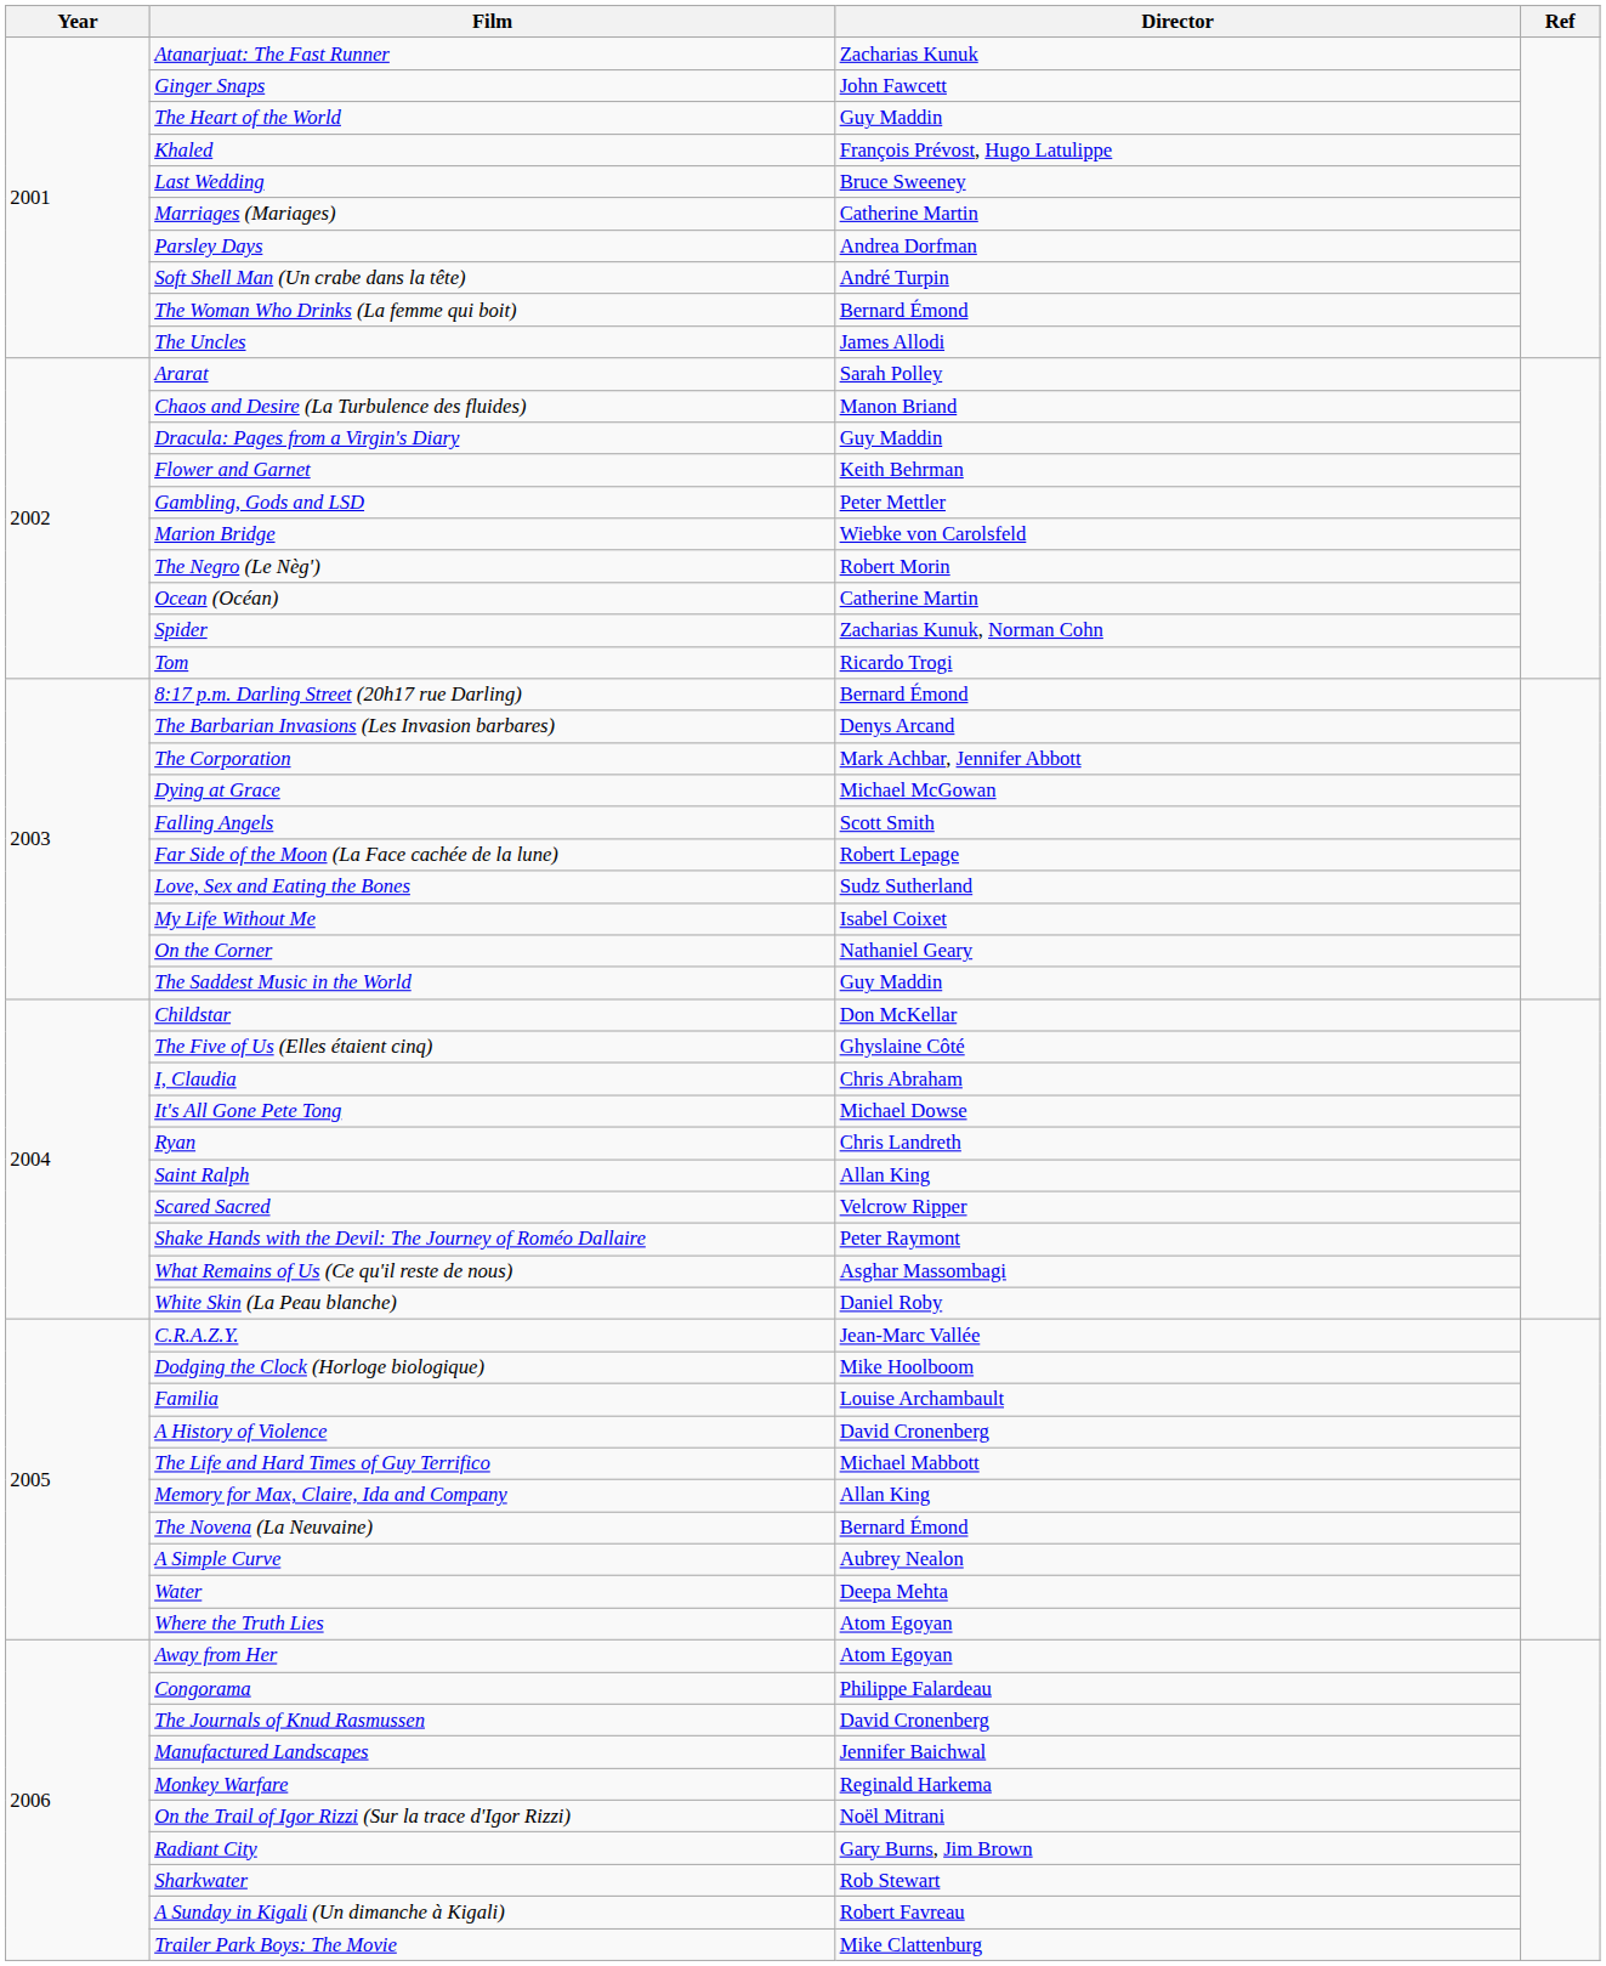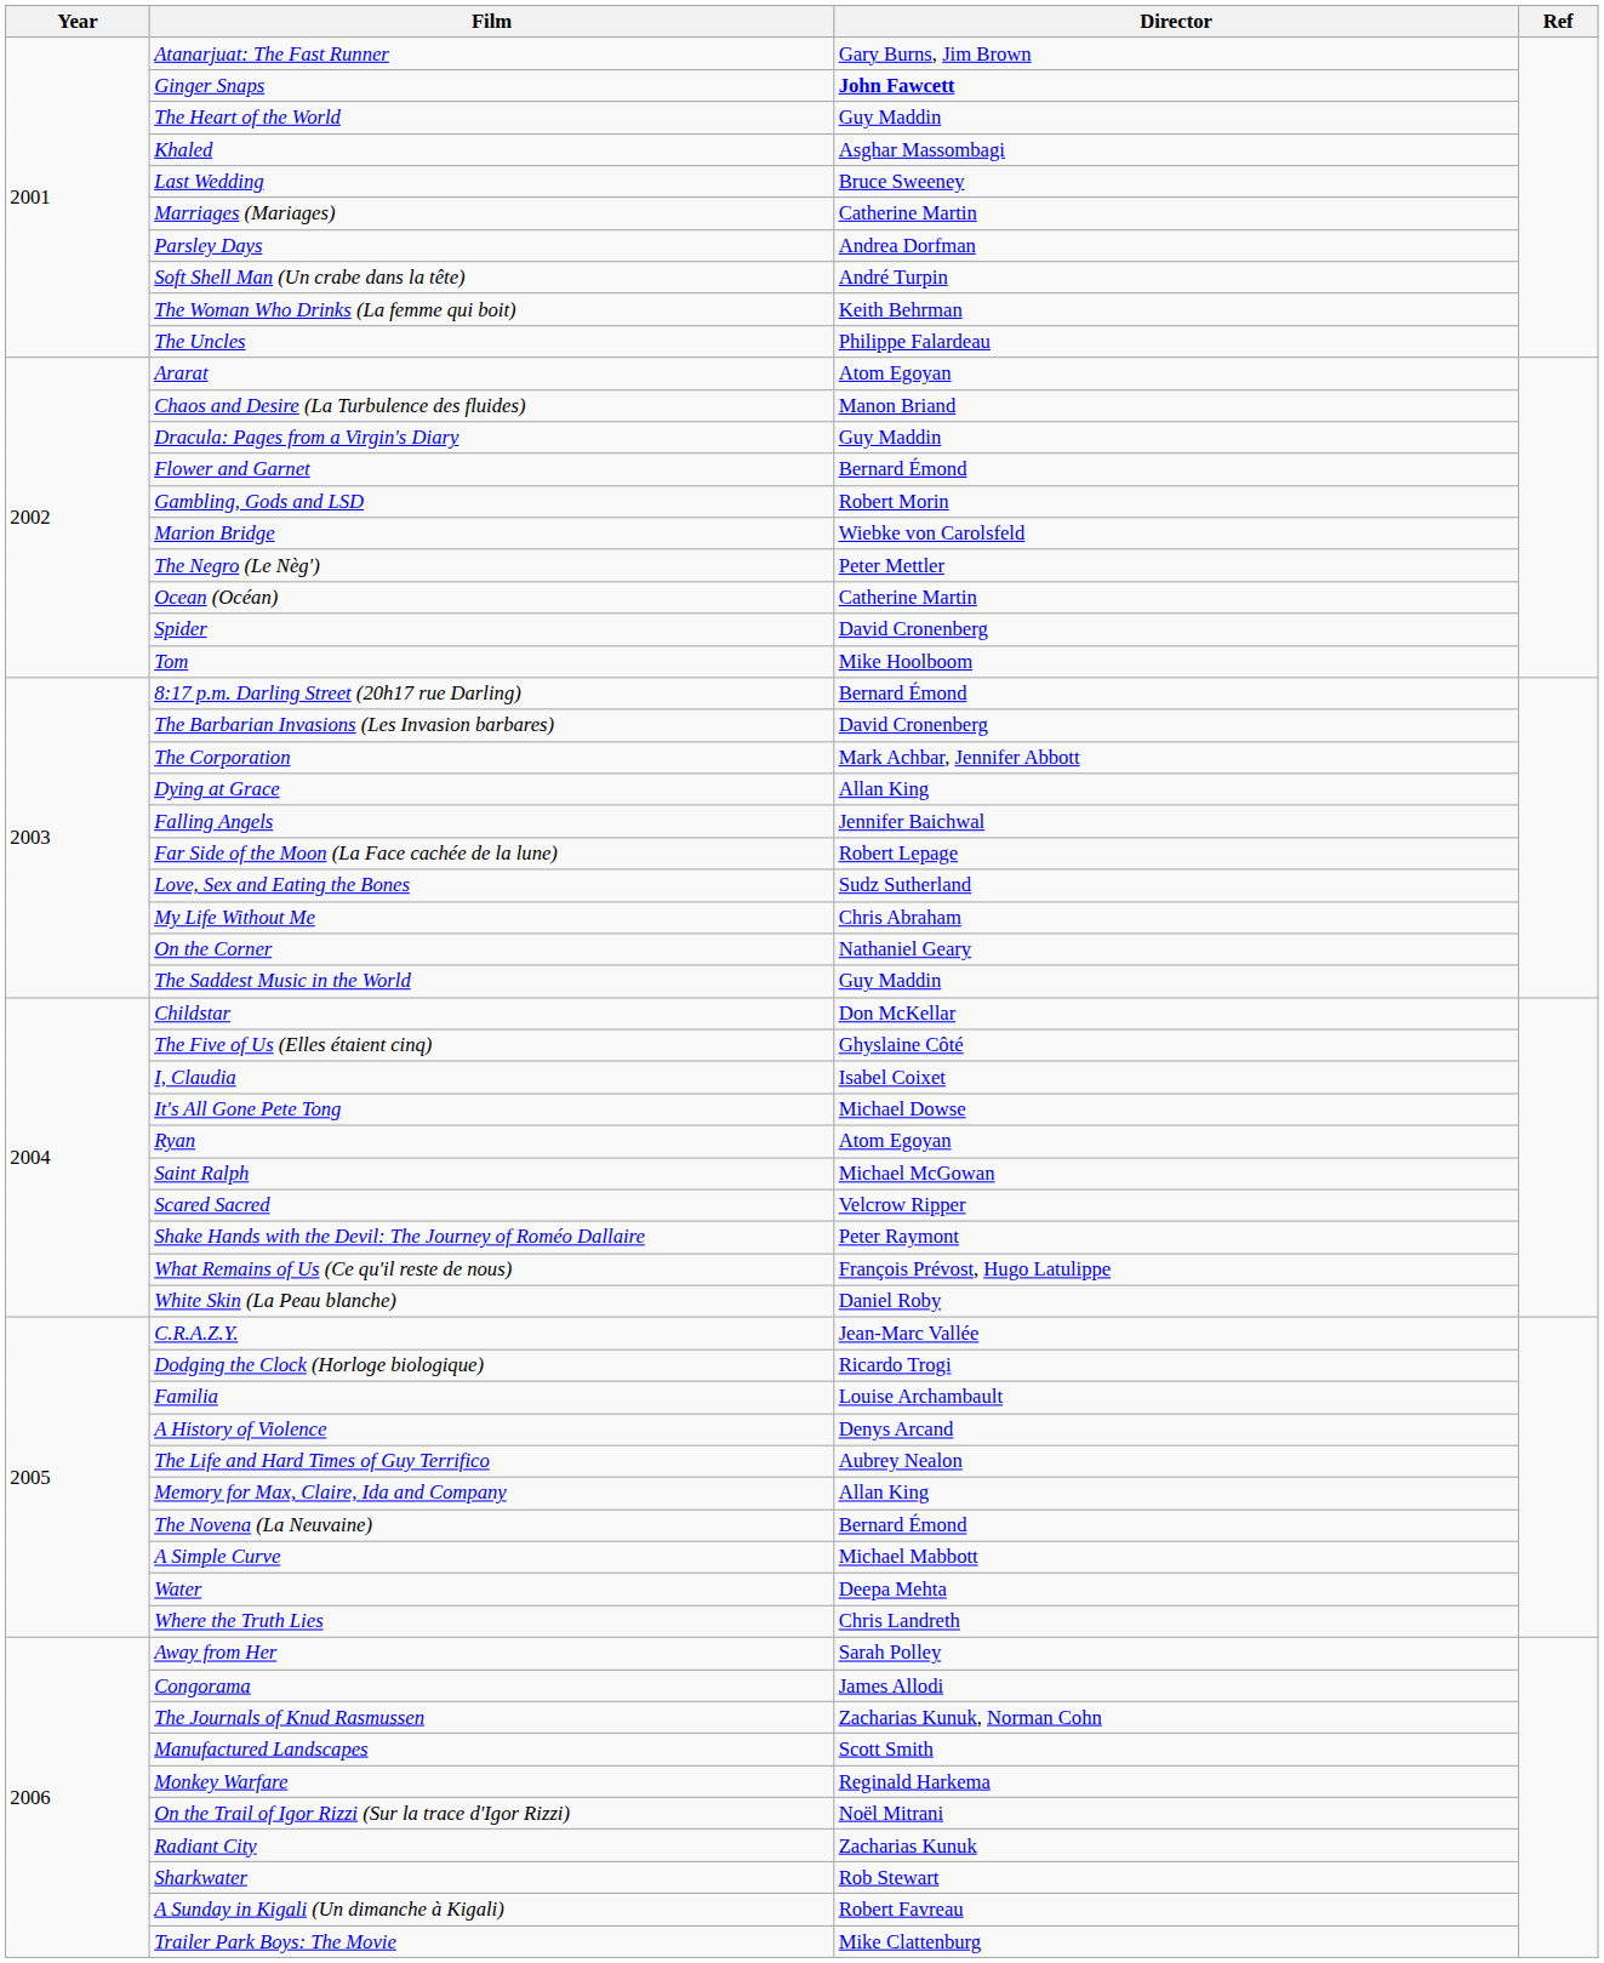Atanarjuat: The Fast Runner | Director: Zacharias Kunuk -> Gary Burns, Jim Brown
Ginger Snaps | Director: normal -> bold
Khaled | Director: François Prévost, Hugo Latulippe -> Asghar Massombagi
The Woman Who Drinks (La femme qui boit) | Director: Bernard Émond -> Keith Behrman
The Uncles | Director: James Allodi -> Philippe Falardeau
Ararat | Director: Sarah Polley -> Atom Egoyan
Flower and Garnet | Director: Keith Behrman -> Bernard Émond
Gambling, Gods and LSD | Director: Peter Mettler -> Robert Morin
The Negro (Le Nèg') | Director: Robert Morin -> Peter Mettler
Spider | Director: Zacharias Kunuk, Norman Cohn -> David Cronenberg
Tom | Director: Ricardo Trogi -> Mike Hoolboom
The Barbarian Invasions (Les Invasion barbares) | Director: Denys Arcand -> David Cronenberg
Dying at Grace | Director: Michael McGowan -> Allan King
Falling Angels | Director: Scott Smith -> Jennifer Baichwal
My Life Without Me | Director: Isabel Coixet -> Chris Abraham
I, Claudia | Director: Chris Abraham -> Isabel Coixet
Ryan | Director: Chris Landreth -> Atom Egoyan
Saint Ralph | Director: Allan King -> Michael McGowan
What Remains of Us (Ce qu'il reste de nous) | Director: Asghar Massombagi -> François Prévost, Hugo Latulippe
Dodging the Clock (Horloge biologique) | Director: Mike Hoolboom -> Ricardo Trogi
A History of Violence | Director: David Cronenberg -> Denys Arcand
The Life and Hard Times of Guy Terrifico | Director: Michael Mabbott -> Aubrey Nealon
A Simple Curve | Director: Aubrey Nealon -> Michael Mabbott
Where the Truth Lies | Director: Atom Egoyan -> Chris Landreth
Away from Her | Director: Atom Egoyan -> Sarah Polley
Congorama | Director: Philippe Falardeau -> James Allodi
The Journals of Knud Rasmussen | Director: David Cronenberg -> Zacharias Kunuk, Norman Cohn
Manufactured Landscapes | Director: Jennifer Baichwal -> Scott Smith
Radiant City | Director: Gary Burns, Jim Brown -> Zacharias Kunuk
